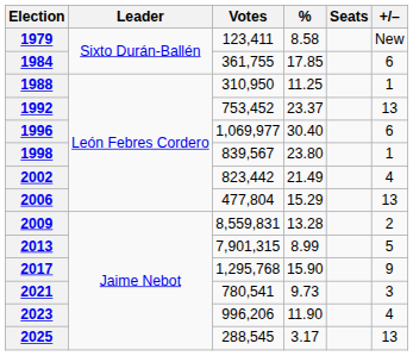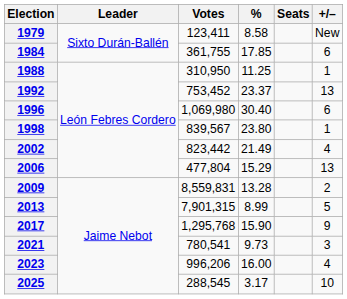1996 | Votes: 1,069,977 -> 1,069,980
2023 | %: 11.90 -> 16.00
2025 | +/–: 13 -> 10
